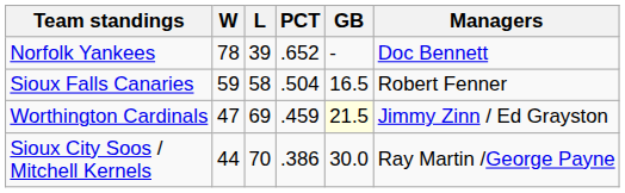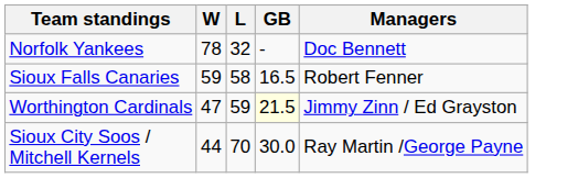- column: PCT | .652 | .504 | .459 | .386
Norfolk Yankees | L: 39 -> 32
Worthington Cardinals | L: 69 -> 59
